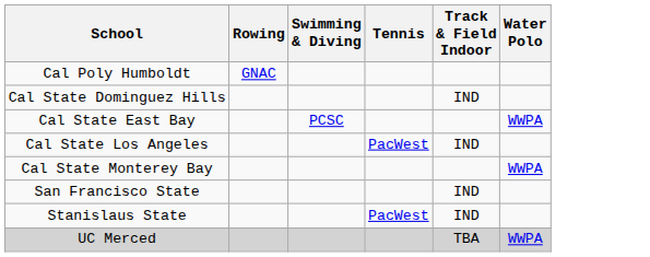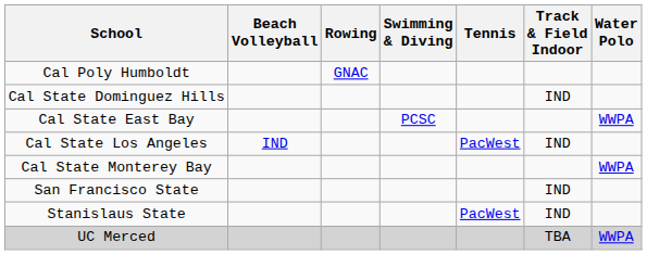+ column: Beach Volleyball | IND
